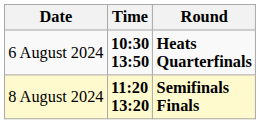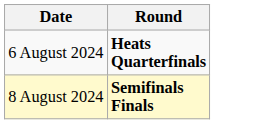- column: Time | 10:30 13:50 | 11:20 13:20
